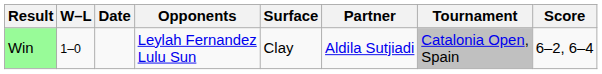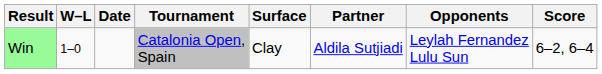columns swapped: Tournament <-> Opponents
